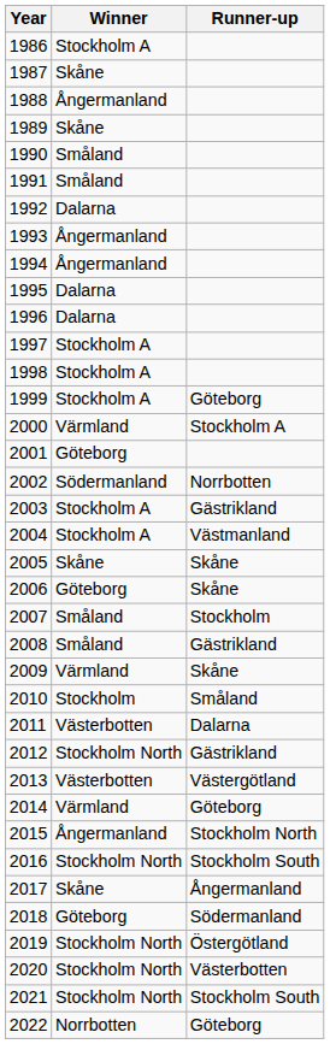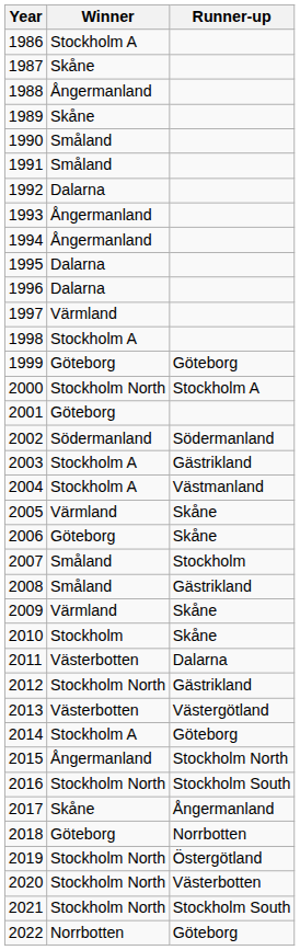1997 | Winner: Stockholm A -> Värmland
1999 | Winner: Stockholm A -> Göteborg
2000 | Winner: Värmland -> Stockholm North
2002 | Runner-up: Norrbotten -> Södermanland
2005 | Winner: Skåne -> Värmland
2010 | Runner-up: Småland -> Skåne
2014 | Winner: Värmland -> Stockholm A
2018 | Runner-up: Södermanland -> Norrbotten
